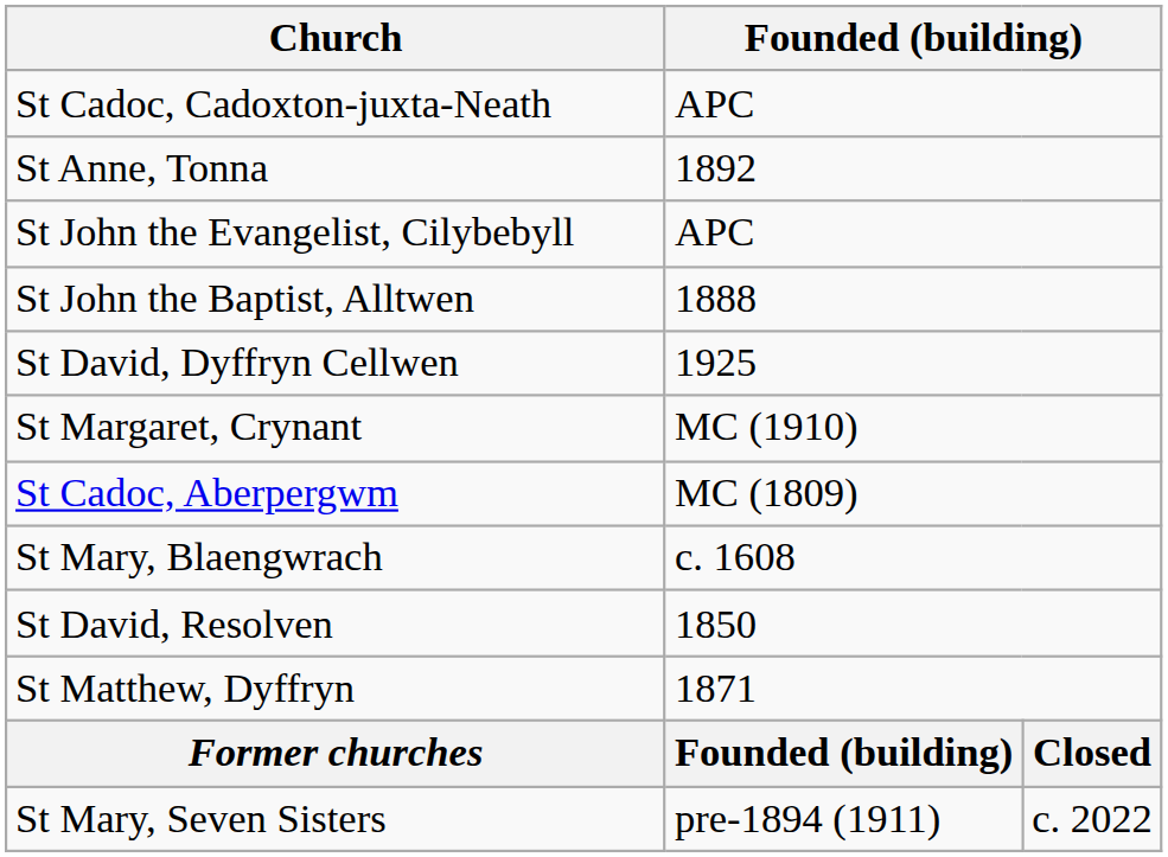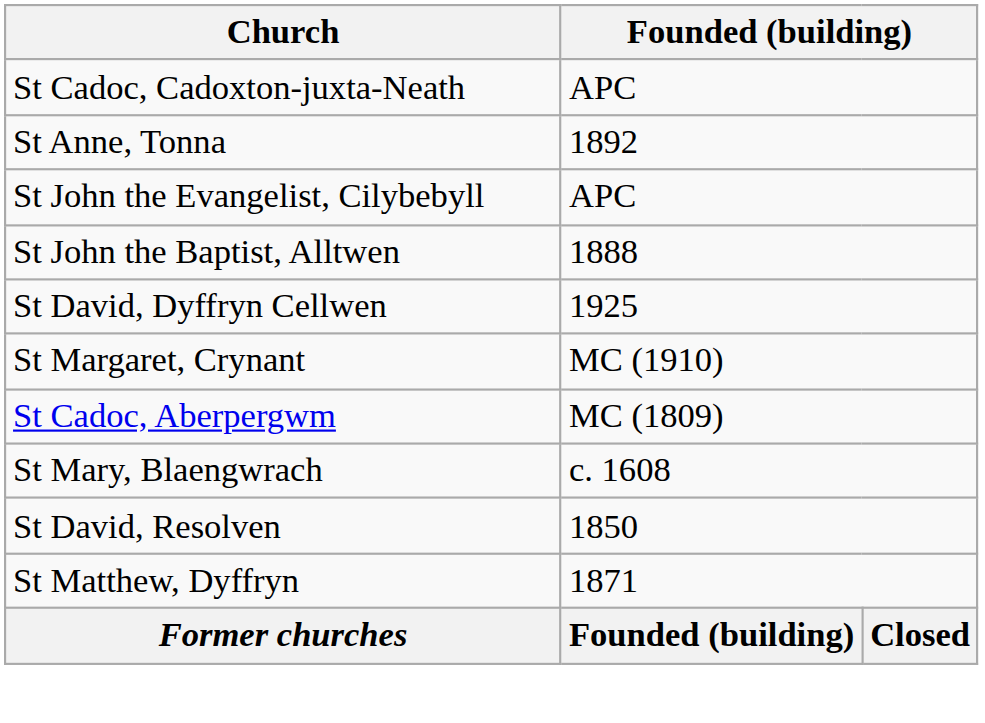- row: St Mary, Seven Sisters | pre-1894 (1911) | c. 2022
